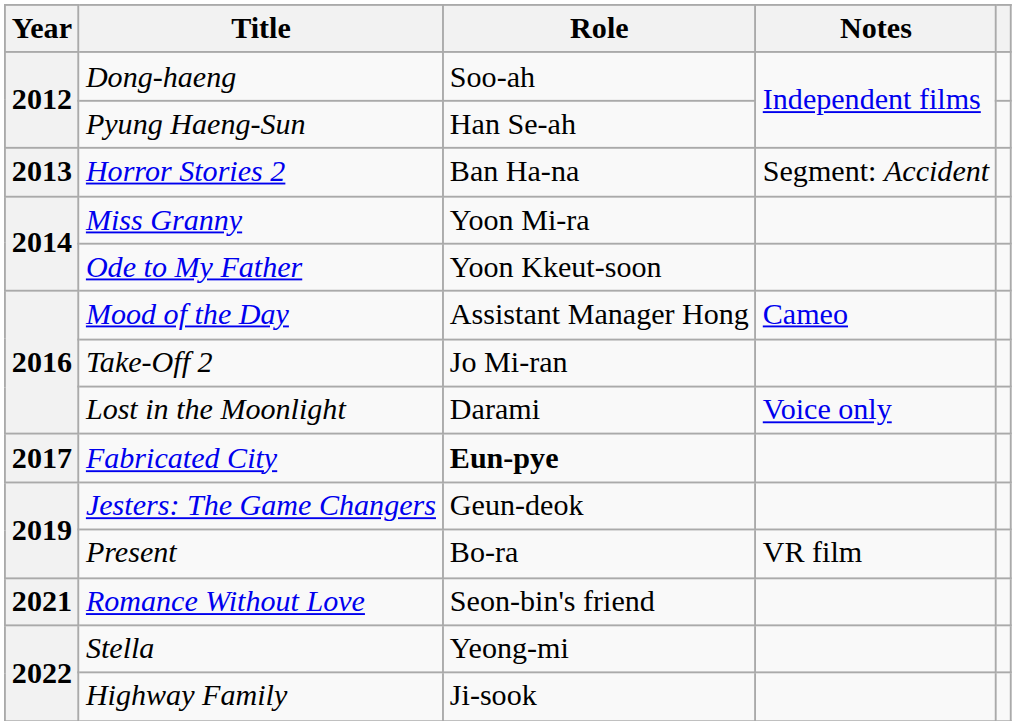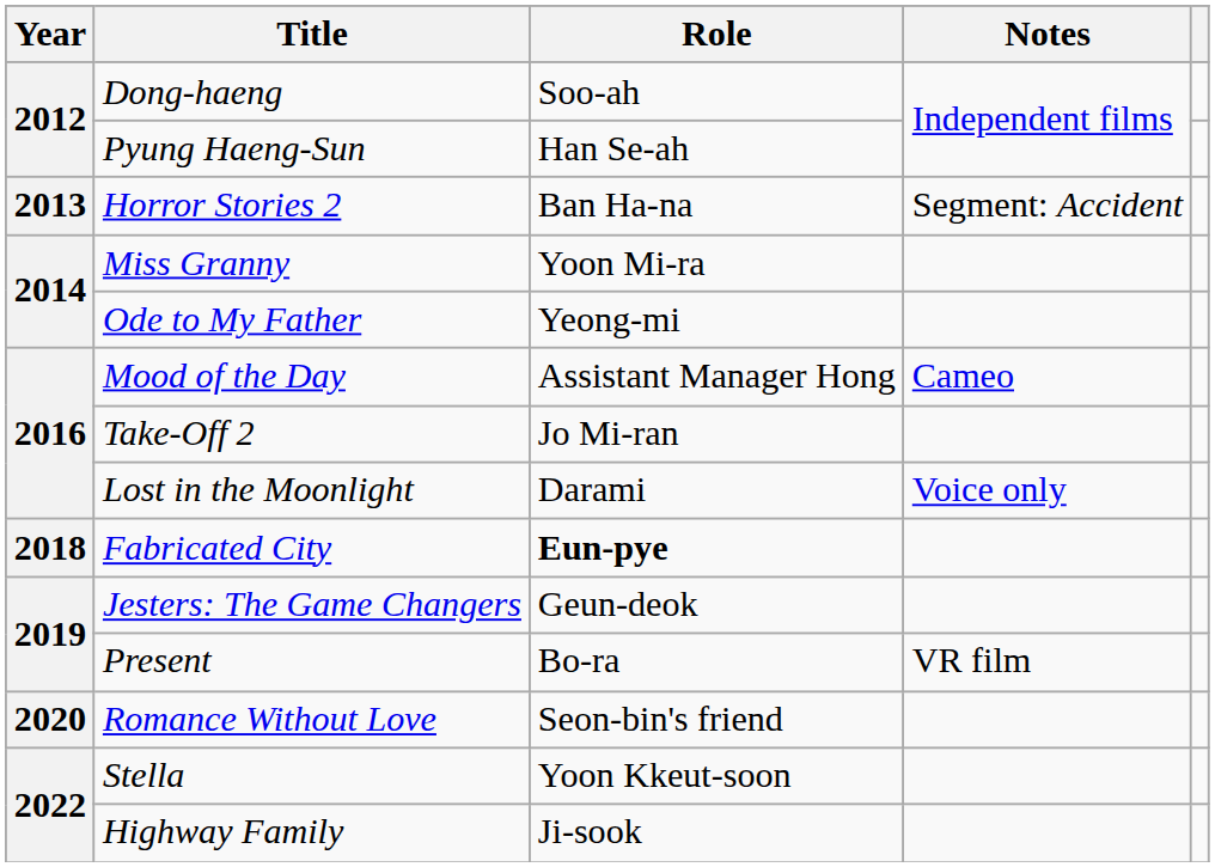Ode to My Father | Role: Yoon Kkeut-soon -> Yeong-mi
Fabricated City | Year: 2017 -> 2018
Romance Without Love | Year: 2021 -> 2020
Stella | Role: Yeong-mi -> Yoon Kkeut-soon
